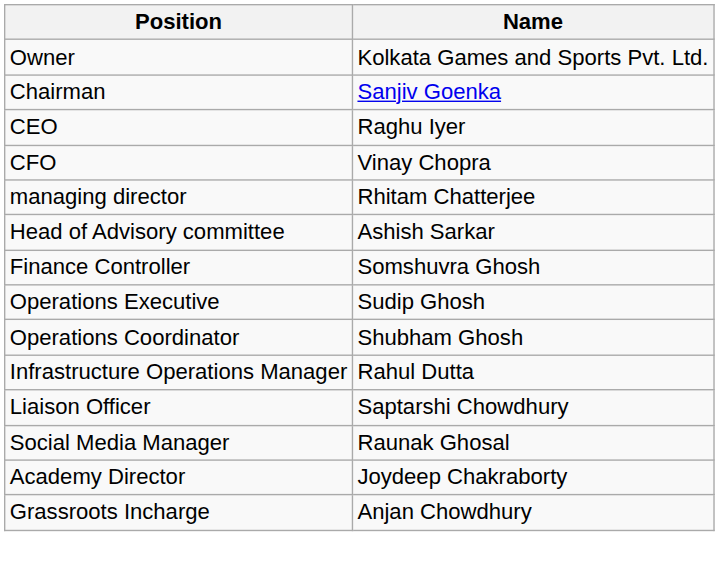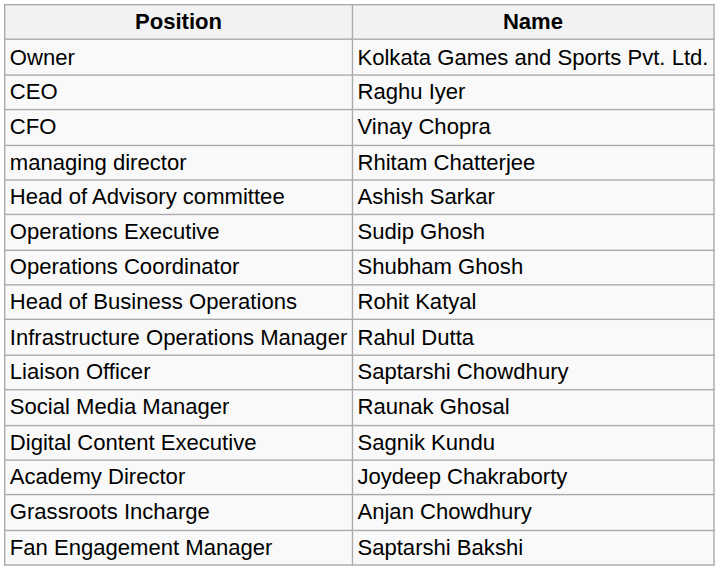- row: Chairman | Sanjiv Goenka
- row: Finance Controller | Somshuvra Ghosh
+ row: Head of Business Operations | Rohit Katyal
+ row: Digital Content Executive | Sagnik Kundu
+ row: Fan Engagement Manager | Saptarshi Bakshi
